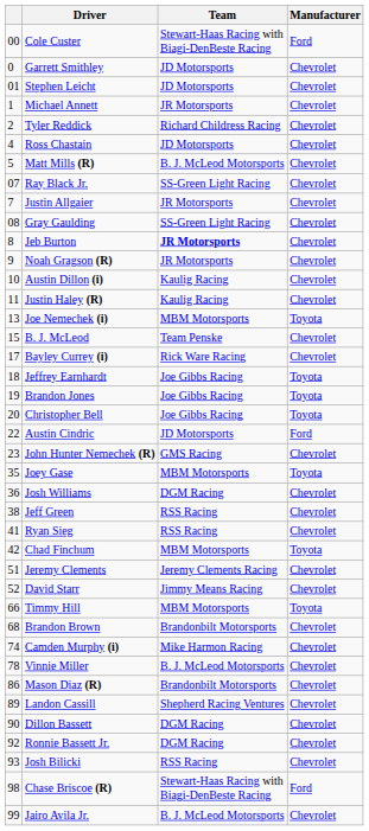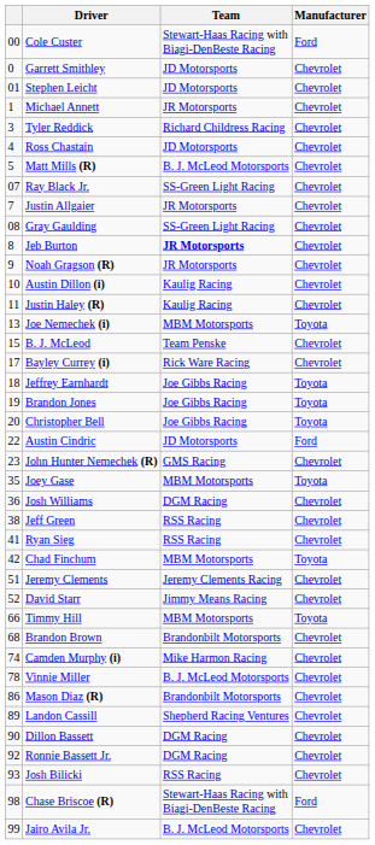Tyler Reddick | column 1: 2 -> 3
